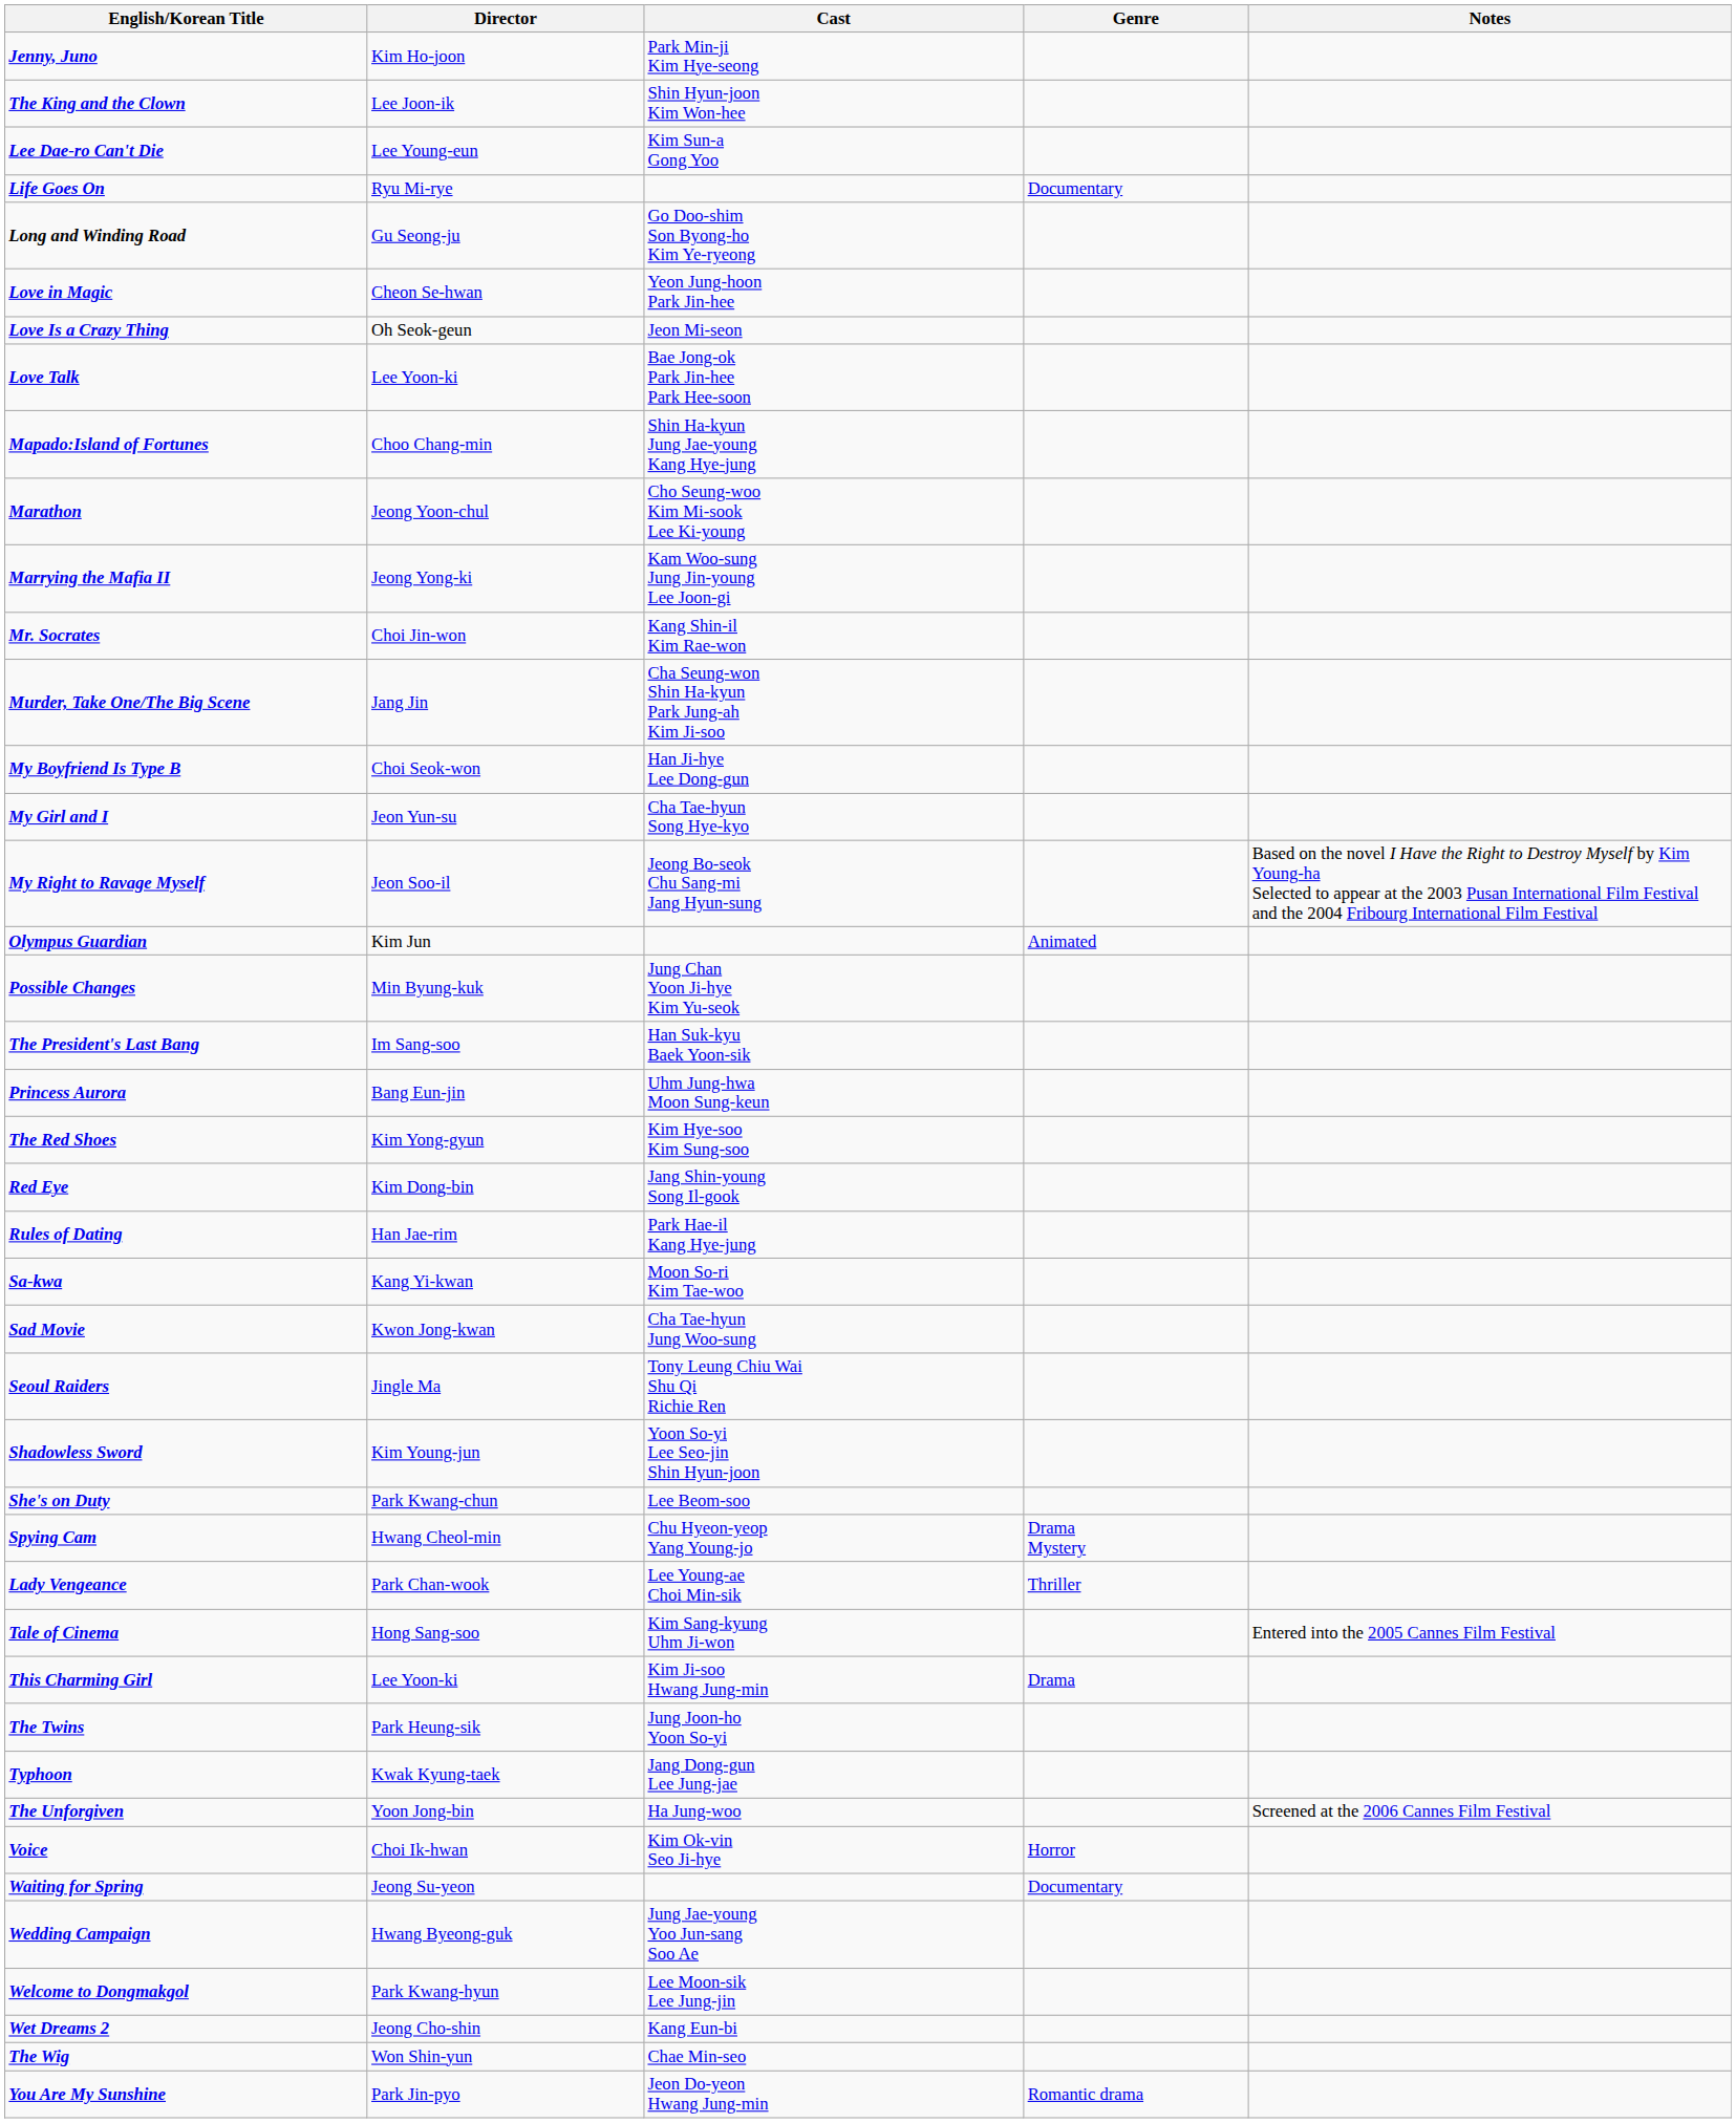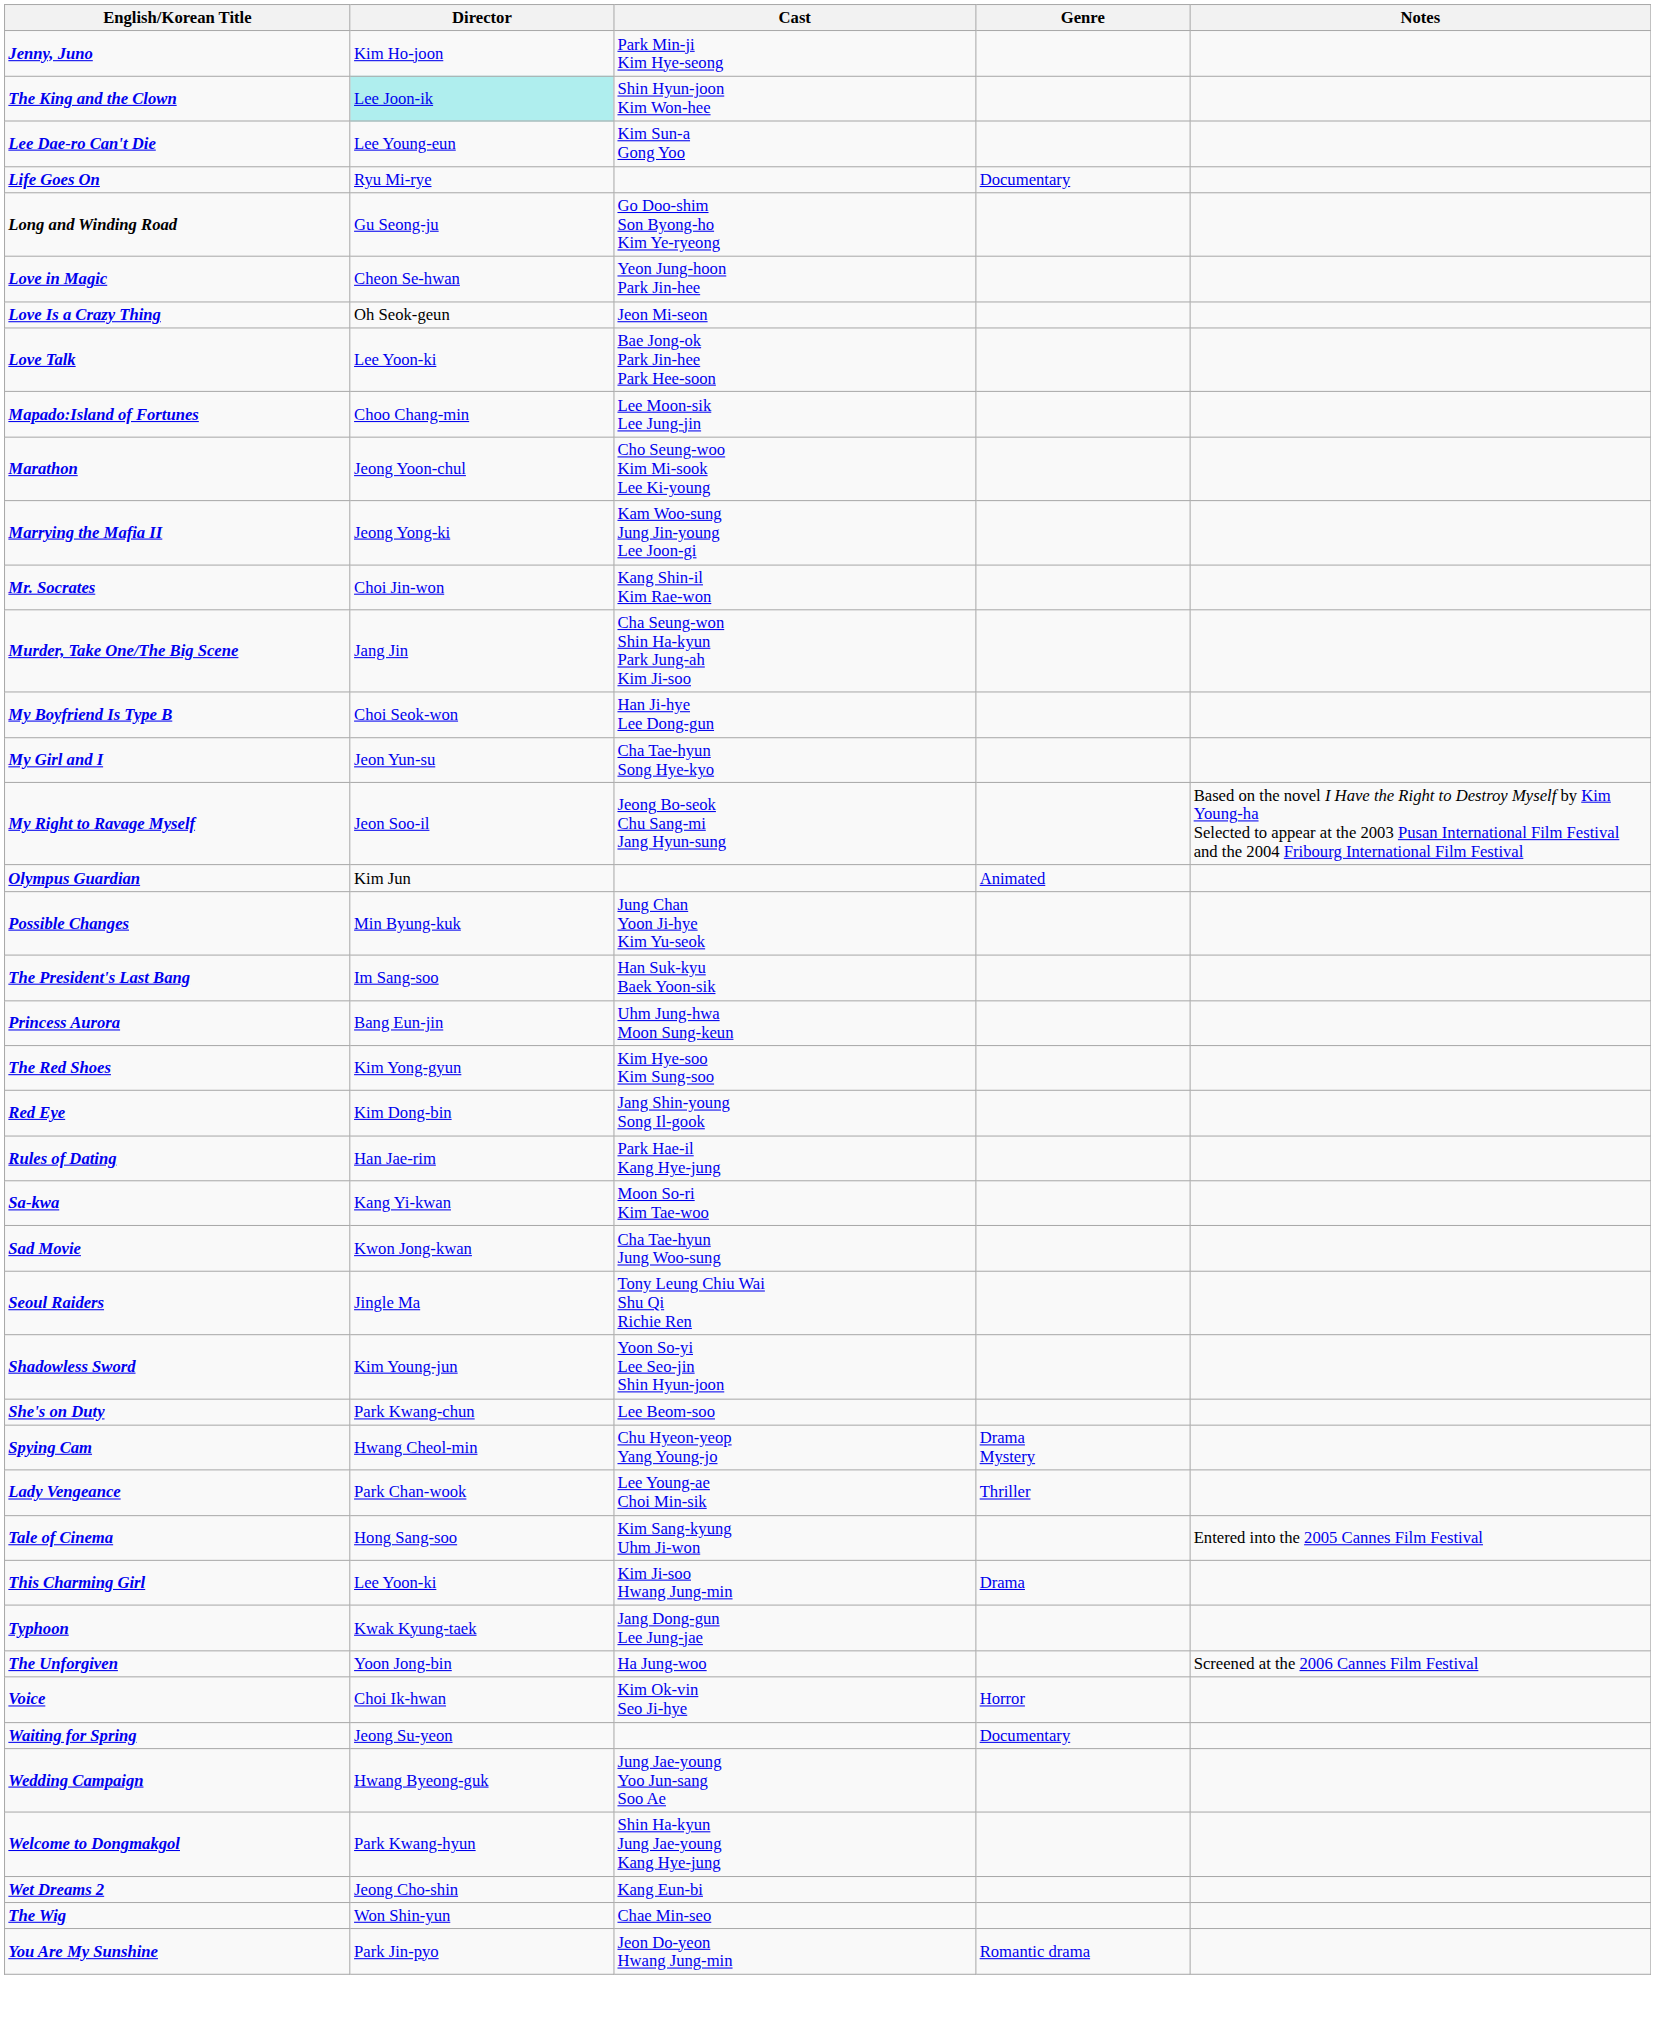The King and the Clown | Director: no background -> paleturquoise background
Mapado:Island of Fortunes | Cast: Shin Ha-kyun Jung Jae-young Kang Hye-jung -> Lee Moon-sik Lee Jung-jin
- row: The Twins | Park Heung-sik | Jung Joon-ho Yoon So-yi
Welcome to Dongmakgol | Cast: Lee Moon-sik Lee Jung-jin -> Shin Ha-kyun Jung Jae-young Kang Hye-jung
